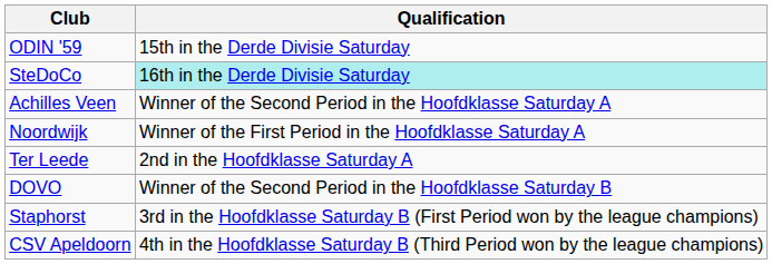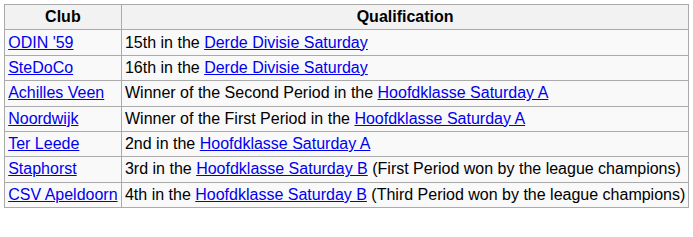SteDoCo | Qualification: paleturquoise background -> no background
- row: DOVO | Winner of the Second Period in the Hoofdklasse Saturday B
